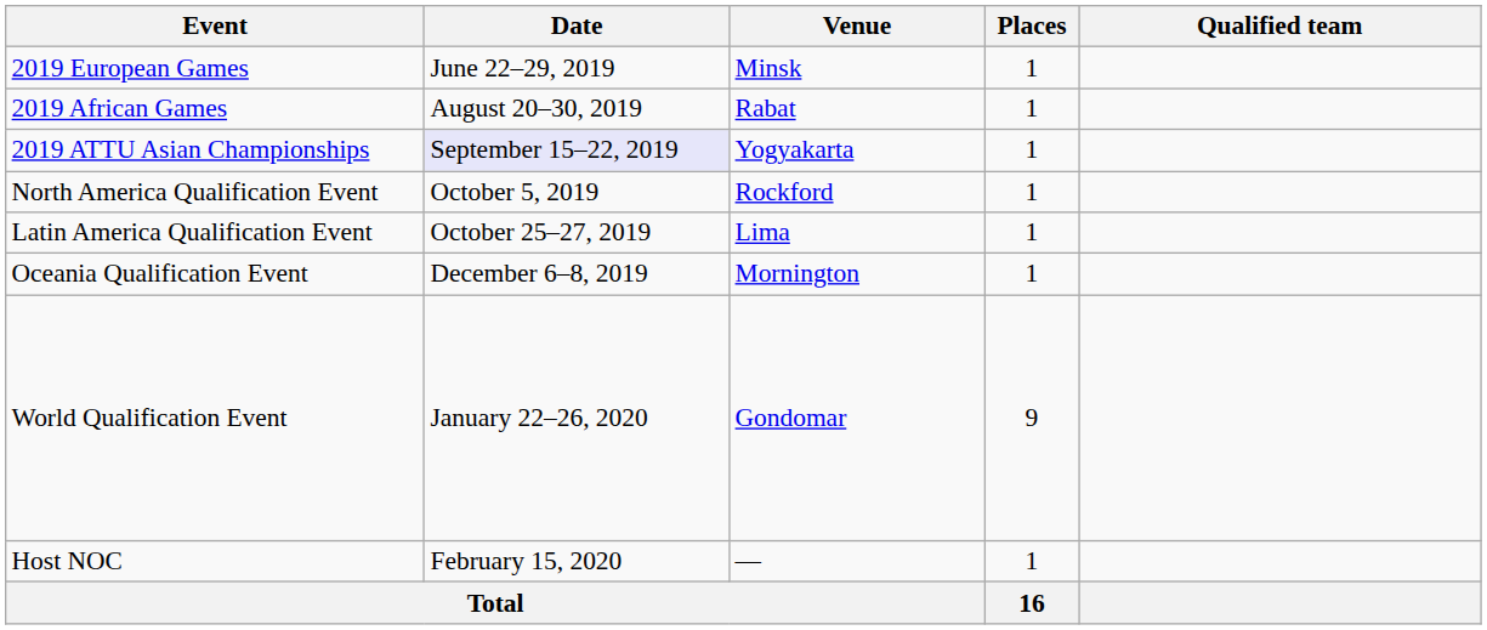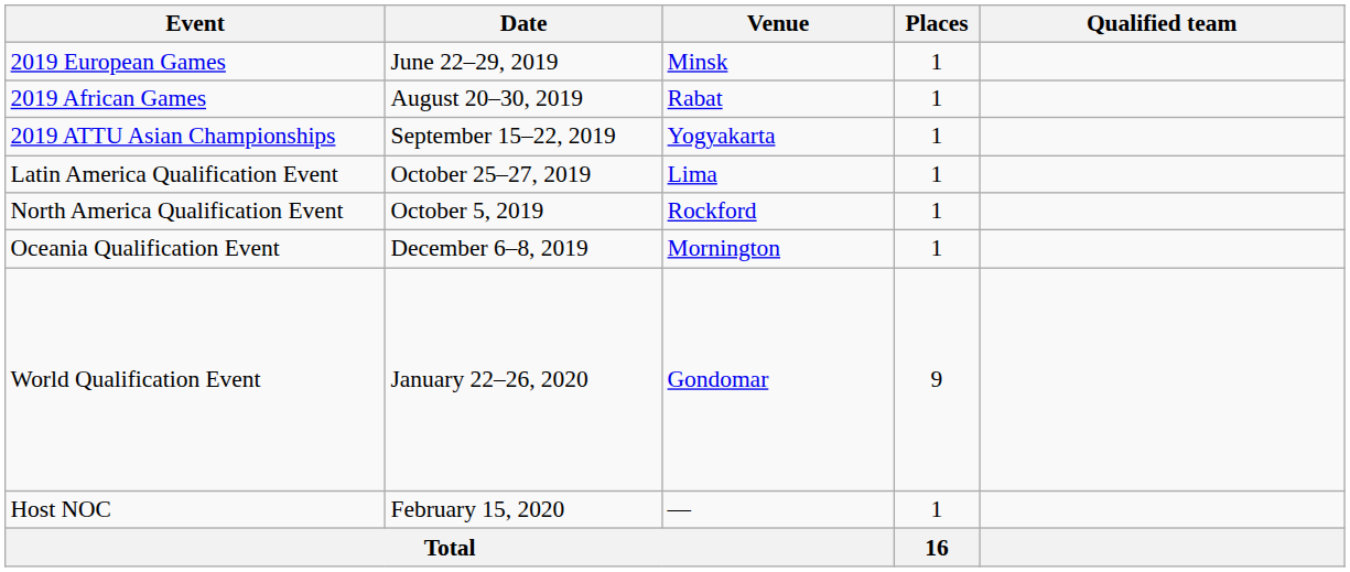2019 ATTU Asian Championships | Date: lavender background -> no background
rows swapped: North America Qualification Event <-> Latin America Qualification Event
